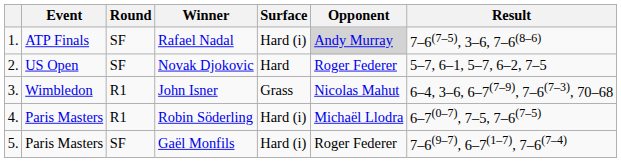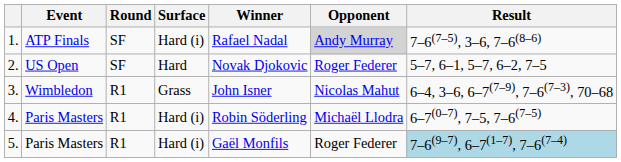columns swapped: Surface <-> Winner
5. | Round: SF -> R1
5. | Result: no background -> lightblue background
